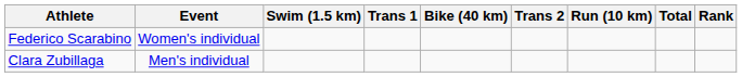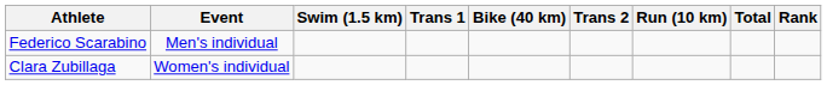Federico Scarabino | Event: Women's individual -> Men's individual
Clara Zubillaga | Event: Men's individual -> Women's individual
